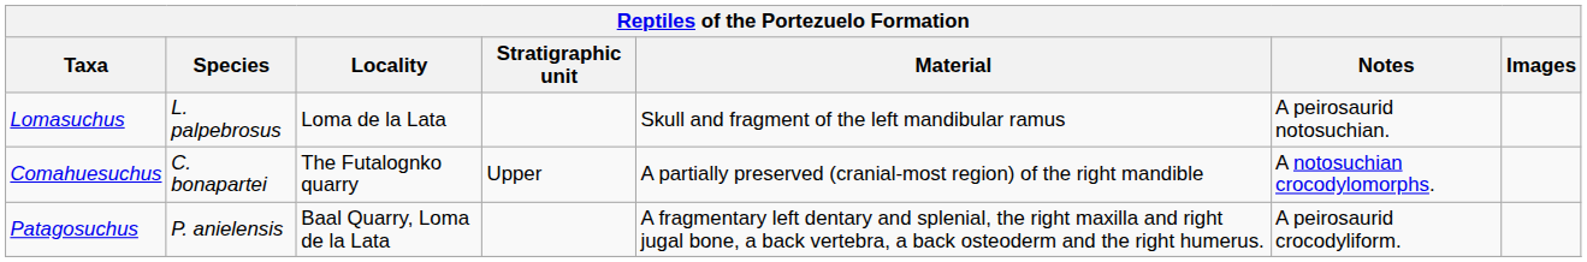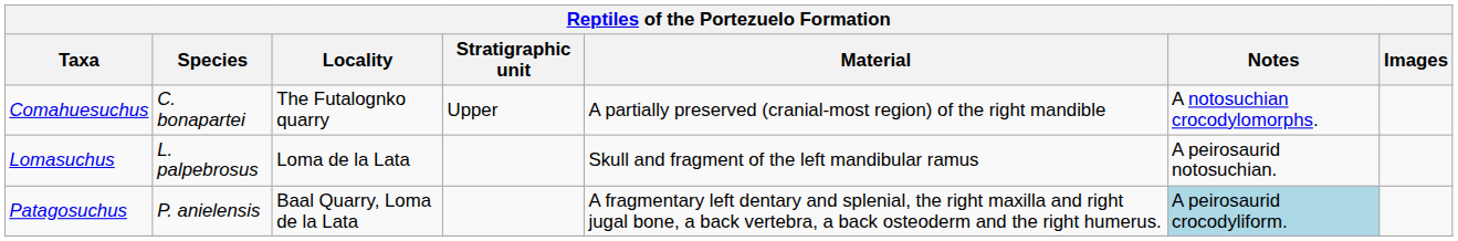rows swapped: Comahuesuchus <-> Lomasuchus
Patagosuchus | Notes: no background -> lightblue background
